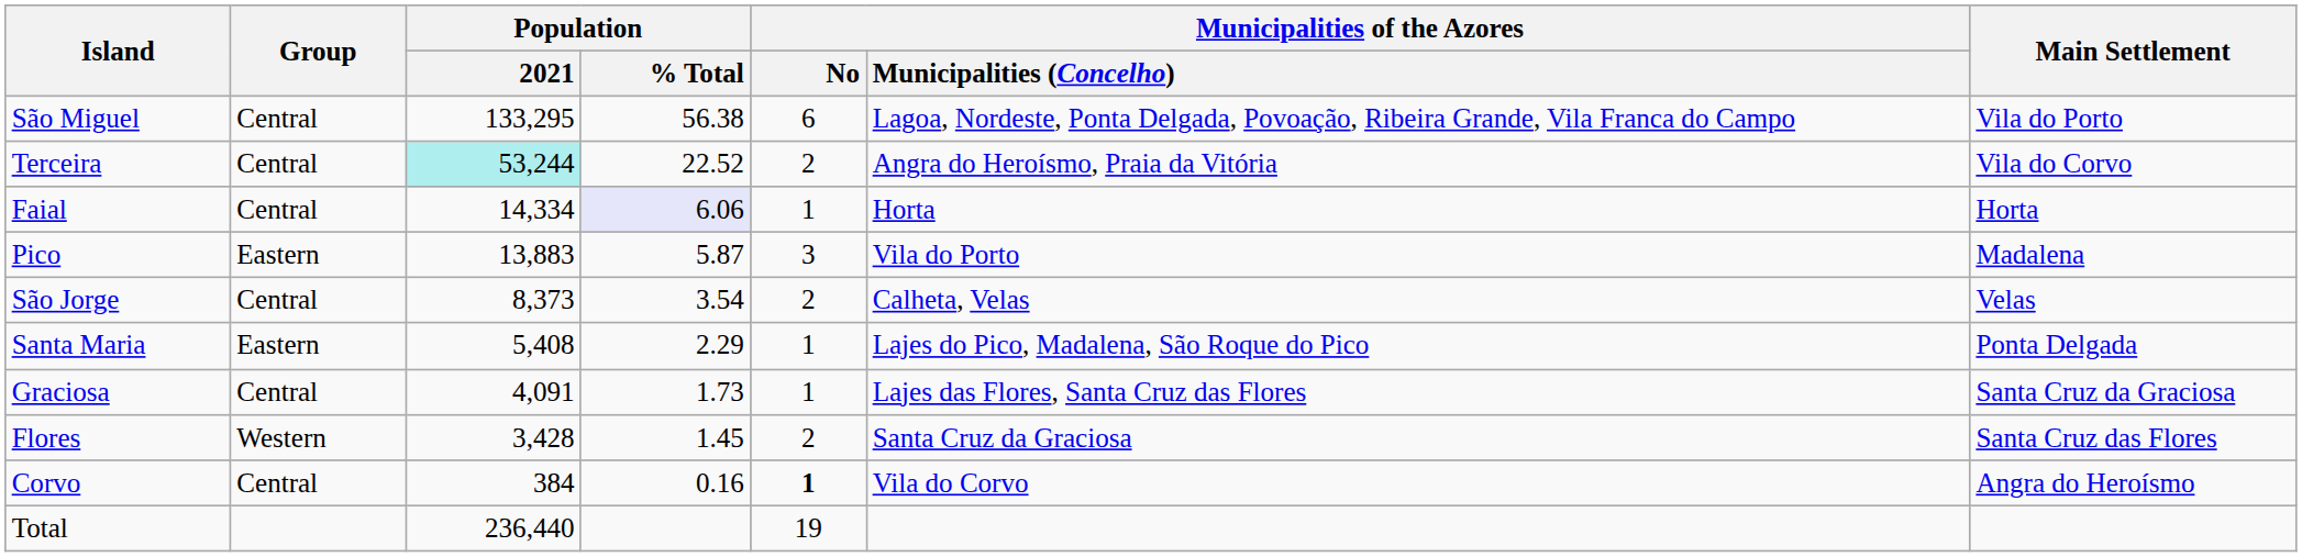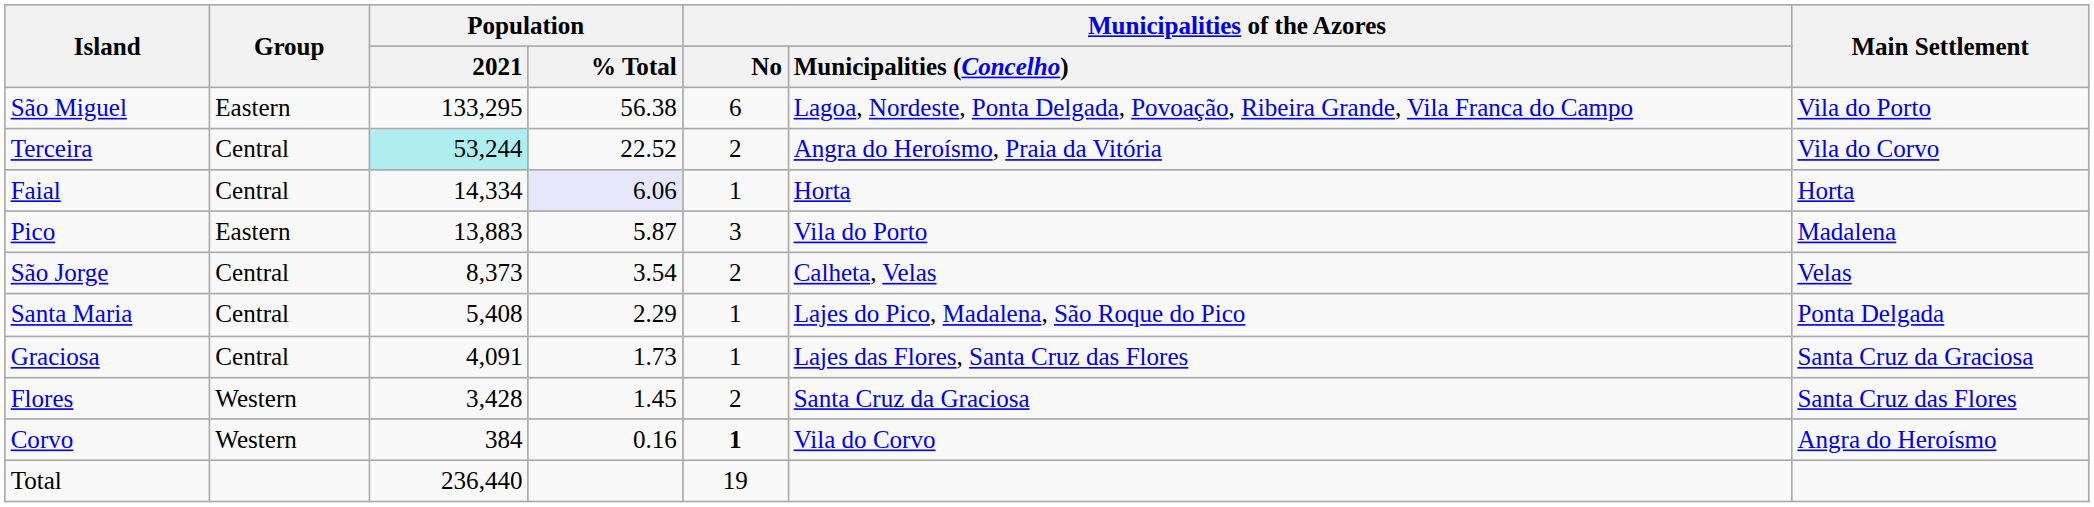São Miguel | Group: Central -> Eastern
Santa Maria | Group: Eastern -> Central
Corvo | Group: Central -> Western
